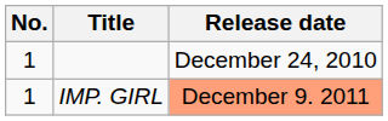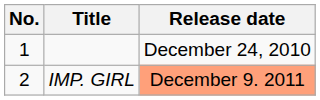IMP. GIRL | No.: 1 -> 2
